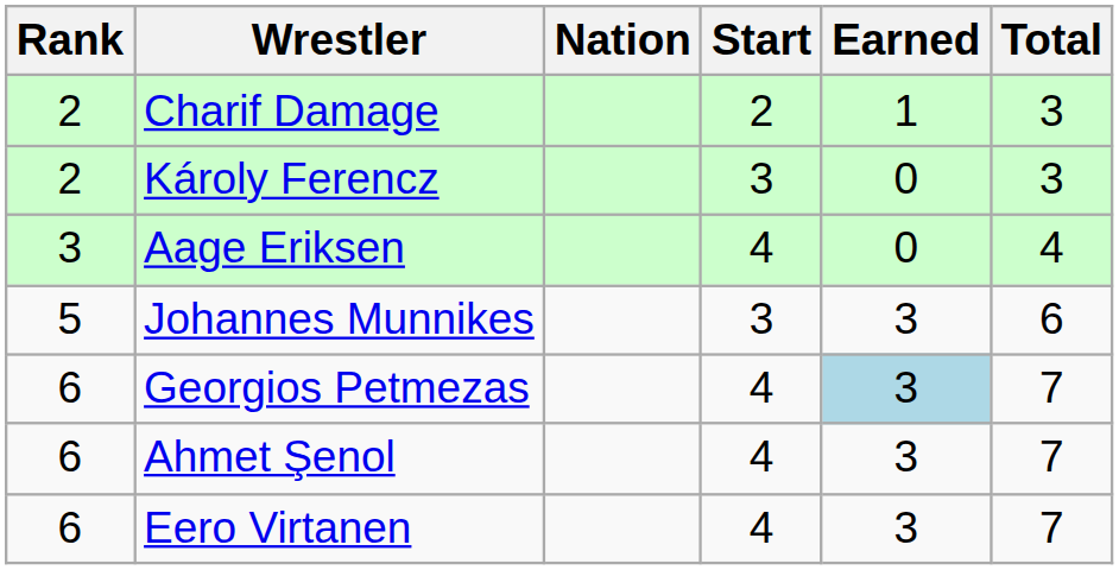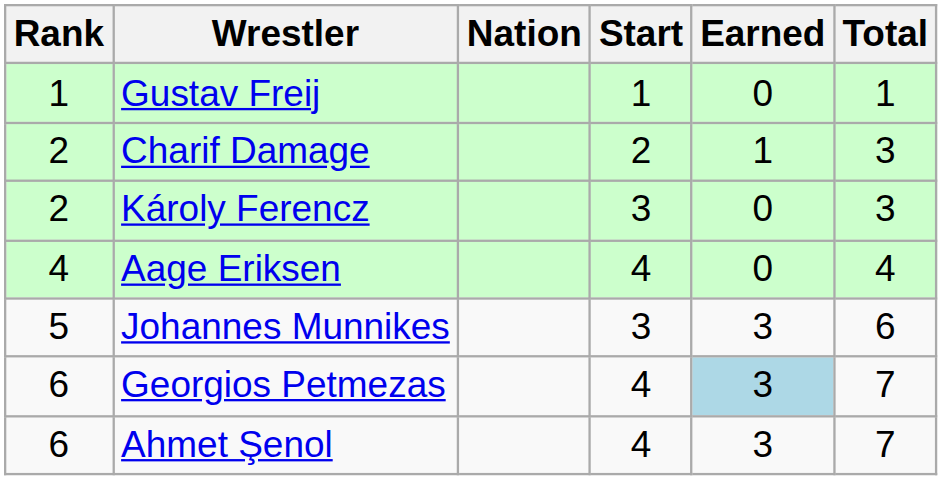+ row: 1 | Gustav Freij | 1 | 0 | 1
Aage Eriksen | Rank: 3 -> 4
- row: 6 | Eero Virtanen | 4 | 3 | 7
